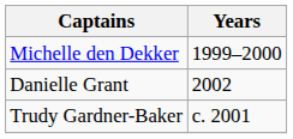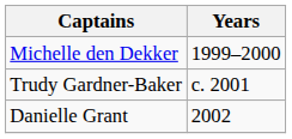rows swapped: Trudy Gardner-Baker <-> Danielle Grant
